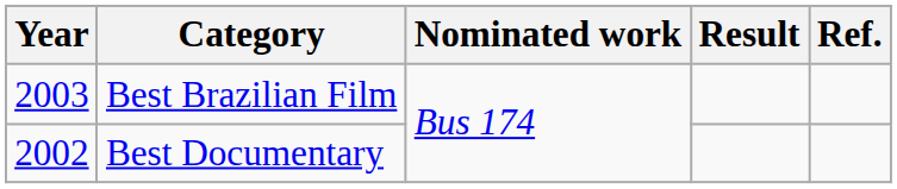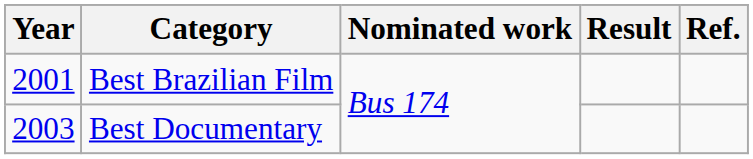Best Brazilian Film | Year: 2003 -> 2001
Best Documentary | Year: 2002 -> 2003
